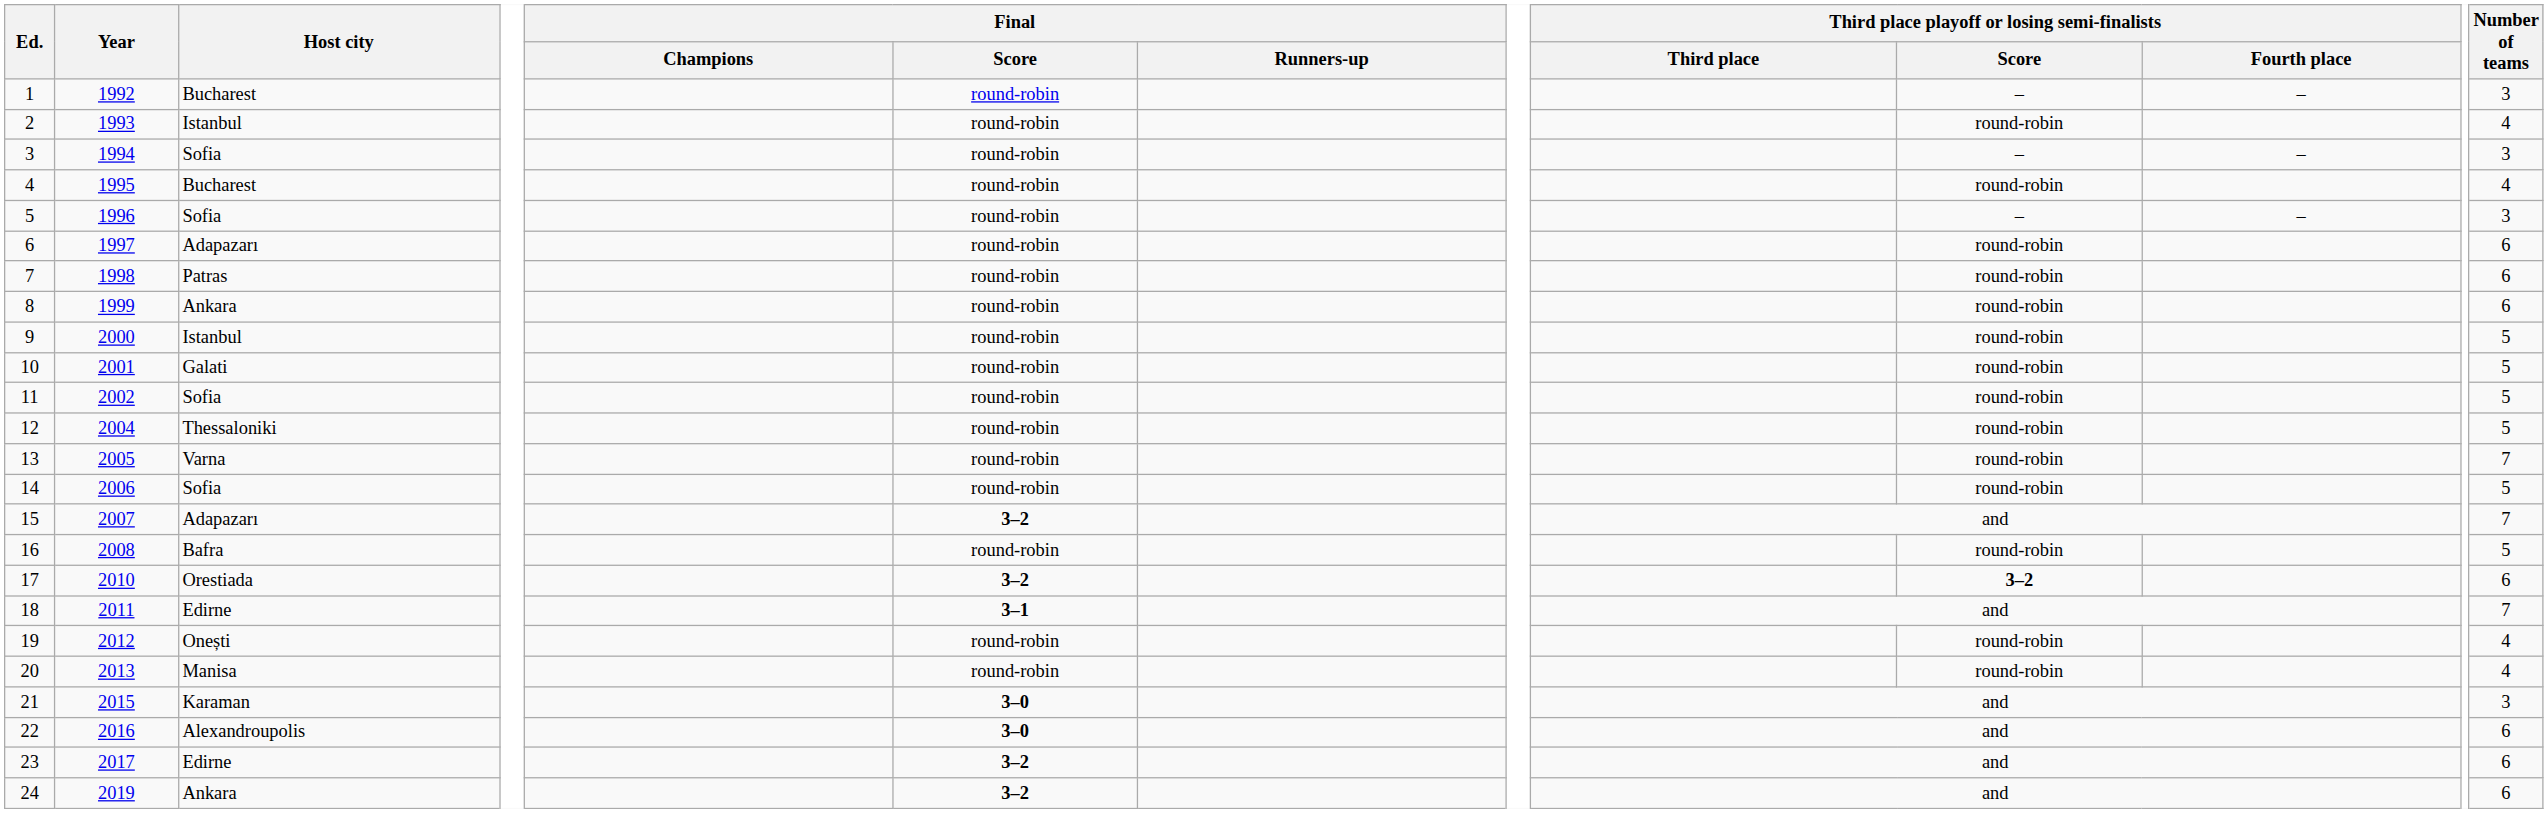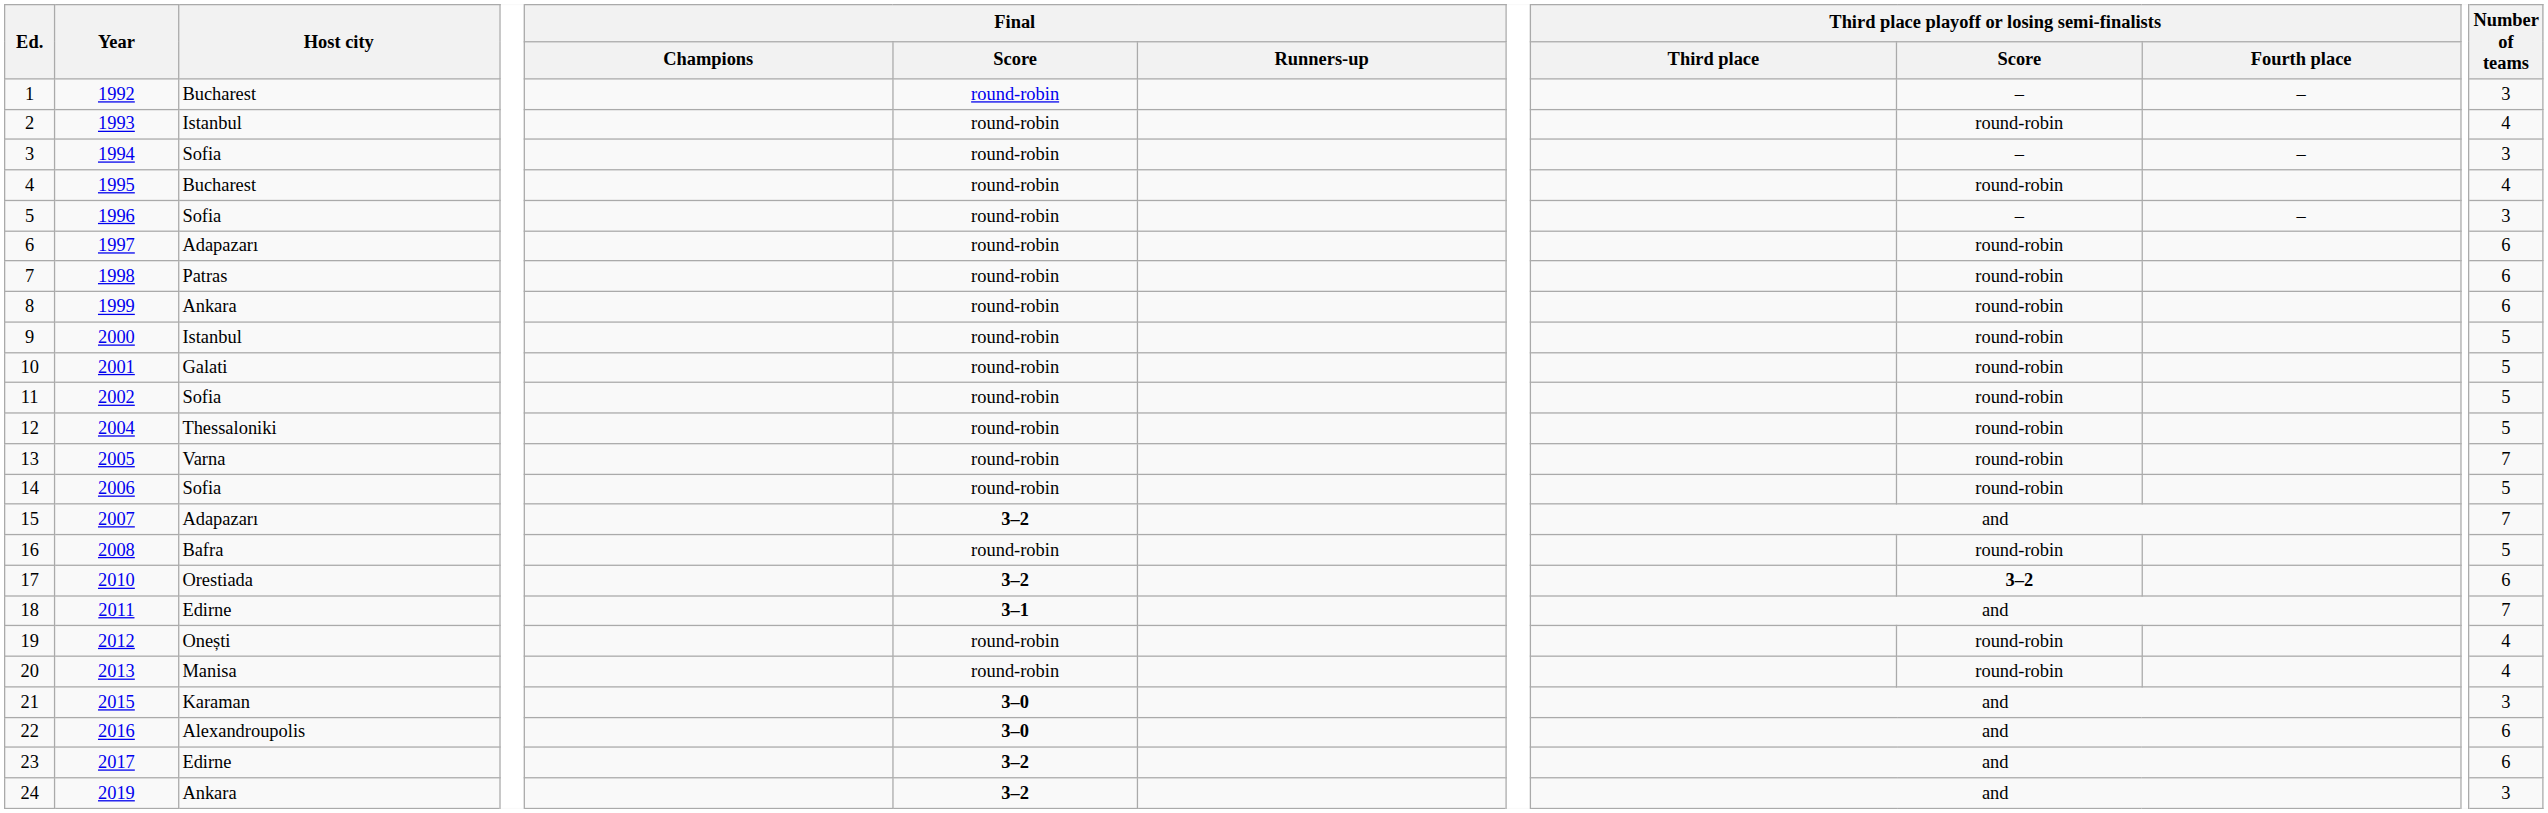24 | Number of teams: 6 -> 3
